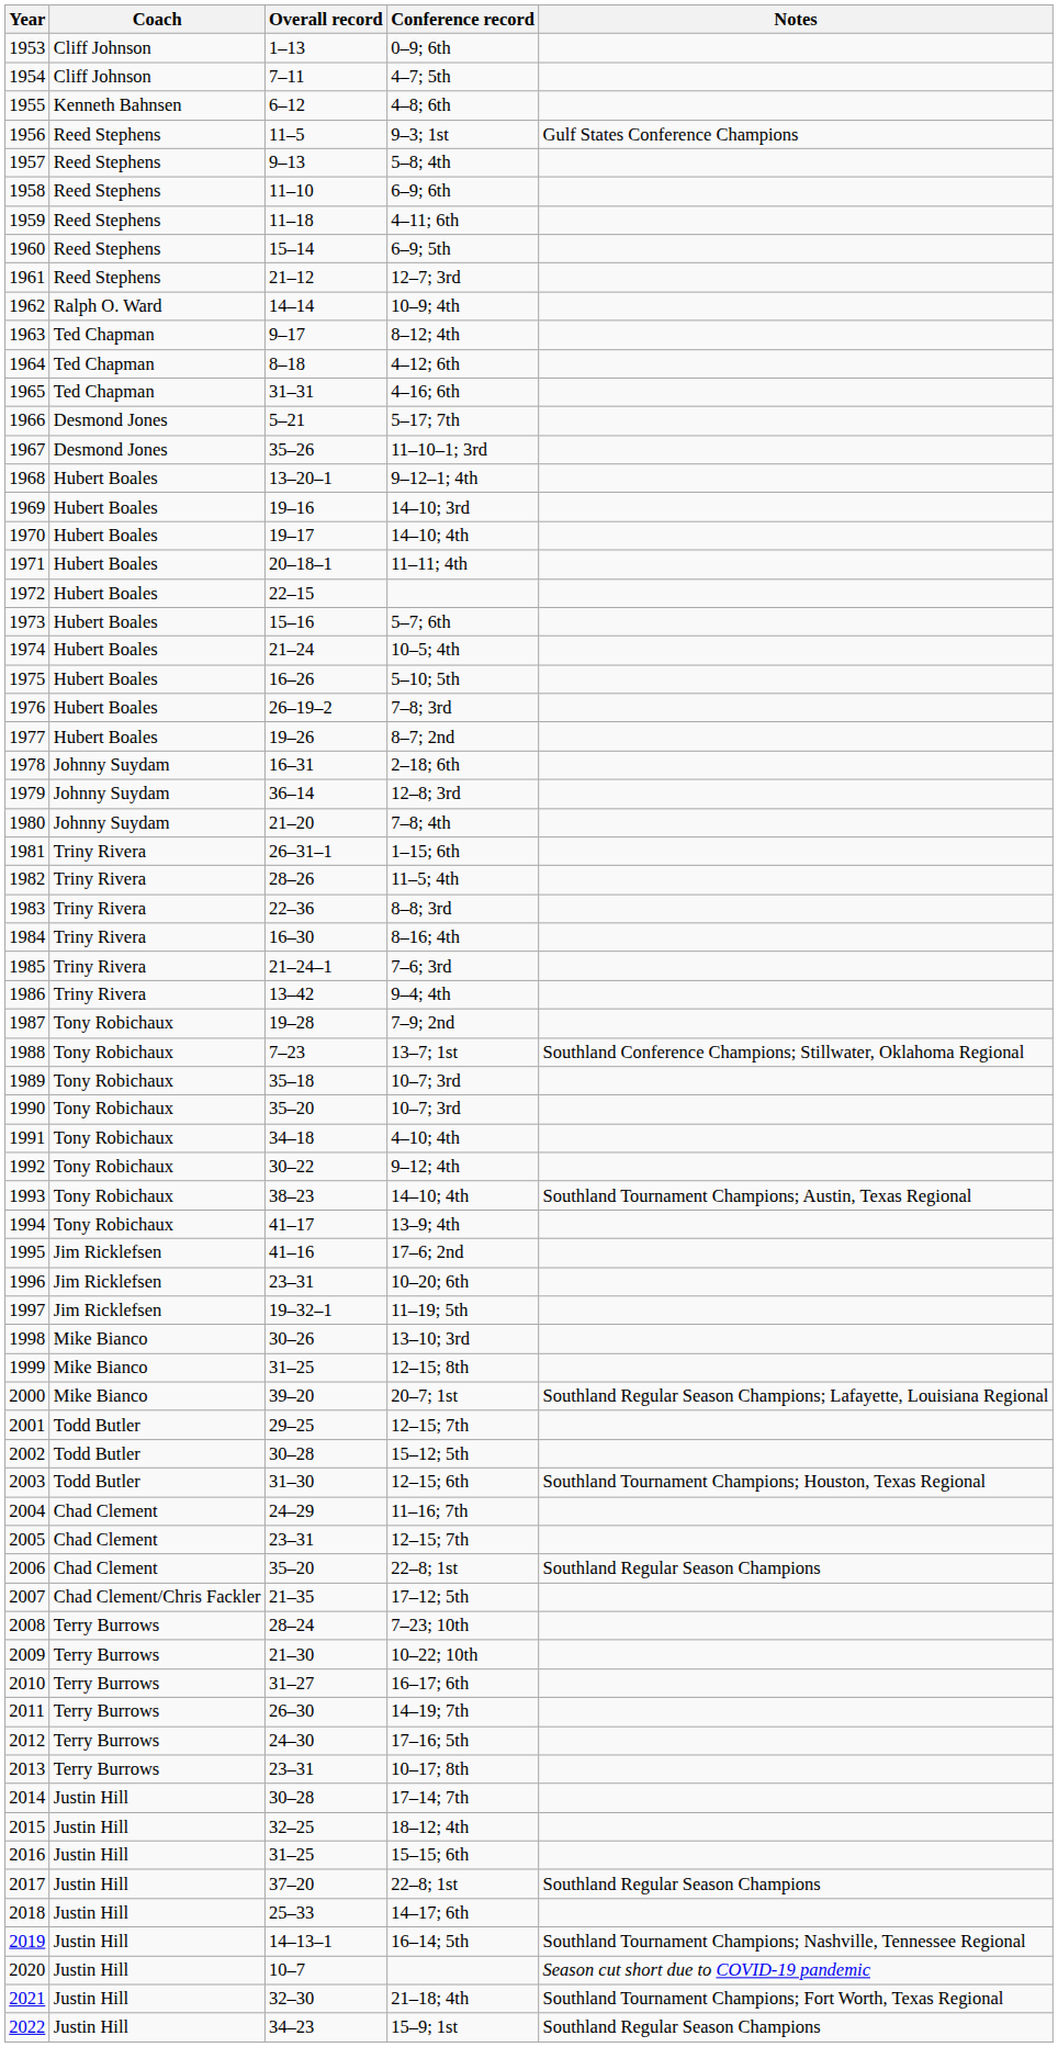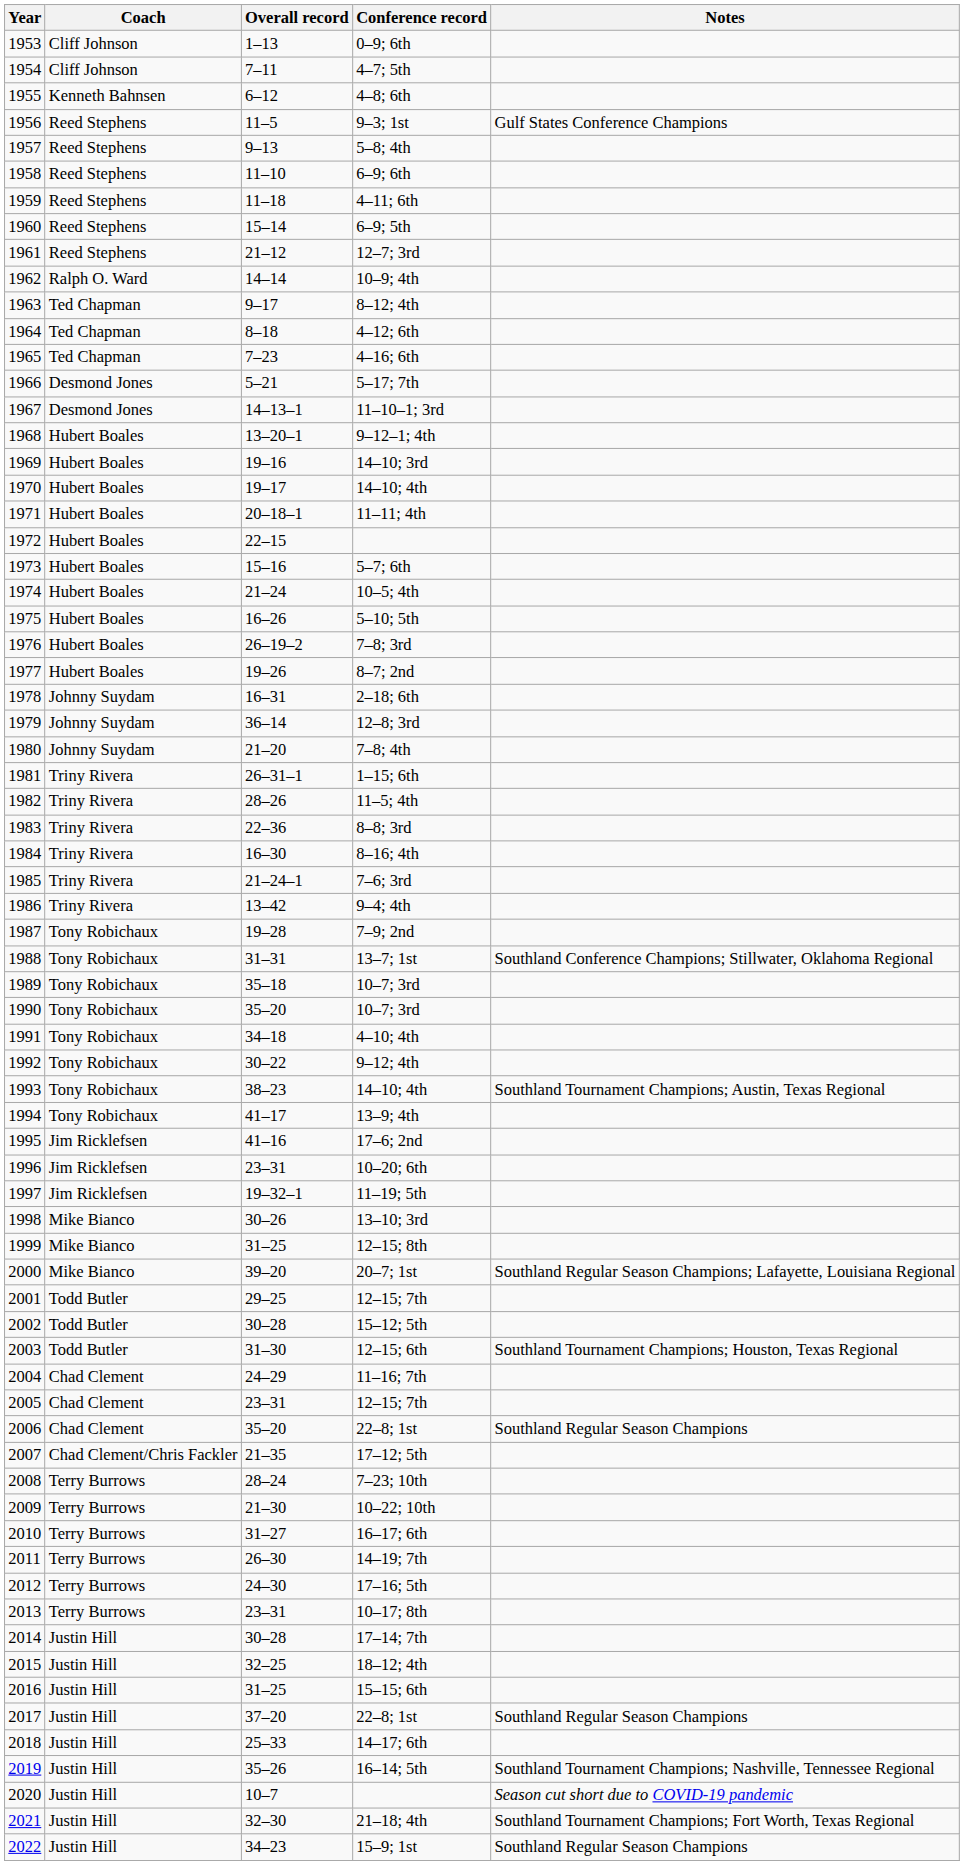4–16; 6th | Overall record: 31–31 -> 7–23
11–10–1; 3rd | Overall record: 35–26 -> 14–13–1
13–7; 1st | Overall record: 7–23 -> 31–31
16–14; 5th | Overall record: 14–13–1 -> 35–26
